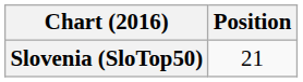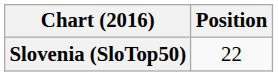Slovenia (SloTop50) | Position: 21 -> 22
